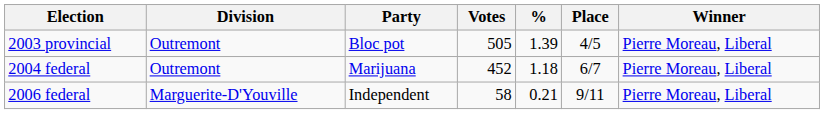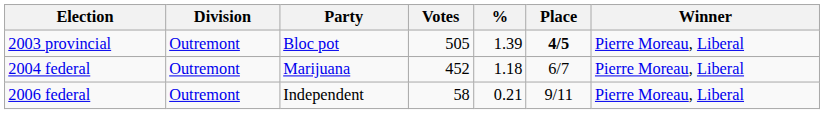2003 provincial | Place: normal -> bold
2006 federal | Division: Marguerite-D'Youville -> Outremont
